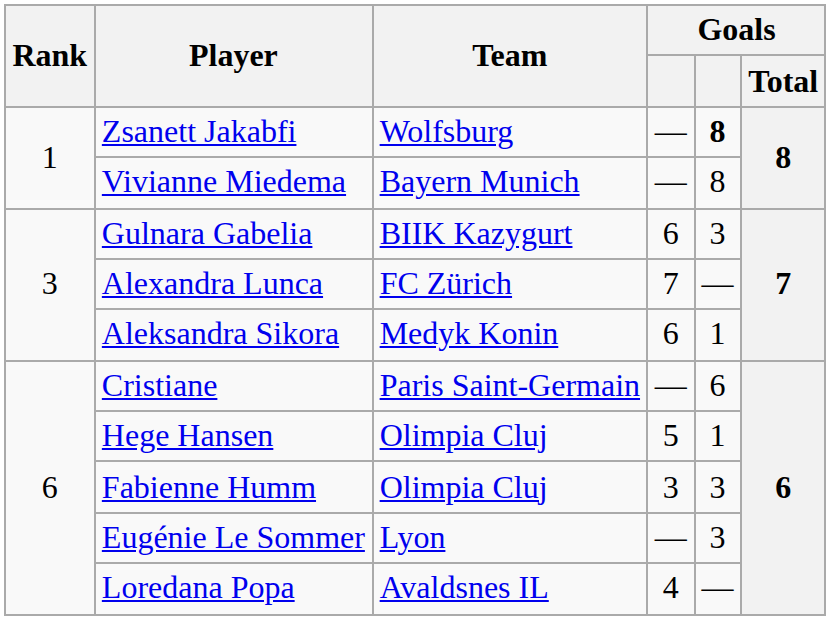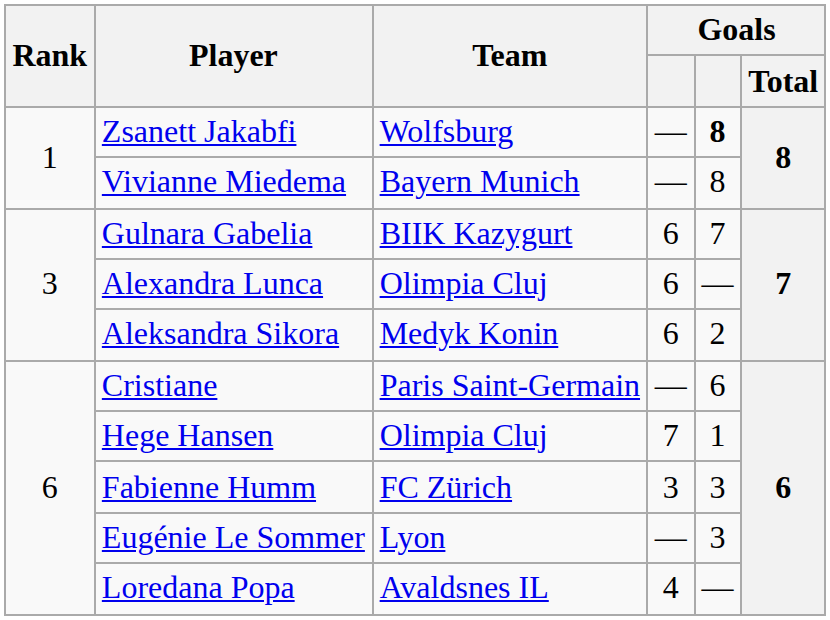Gulnara Gabelia | column 5: 3 -> 7
Alexandra Lunca | Team: FC Zürich -> Olimpia Cluj
Alexandra Lunca | column 4: 7 -> 6
Aleksandra Sikora | column 5: 1 -> 2
Hege Hansen | column 4: 5 -> 7
Fabienne Humm | Team: Olimpia Cluj -> FC Zürich
